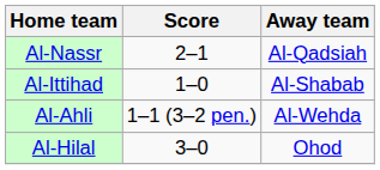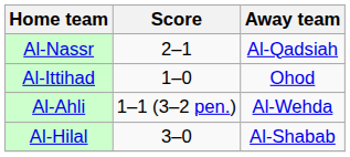Al-Ittihad | Away team: Al-Shabab -> Ohod
Al-Hilal | Away team: Ohod -> Al-Shabab
